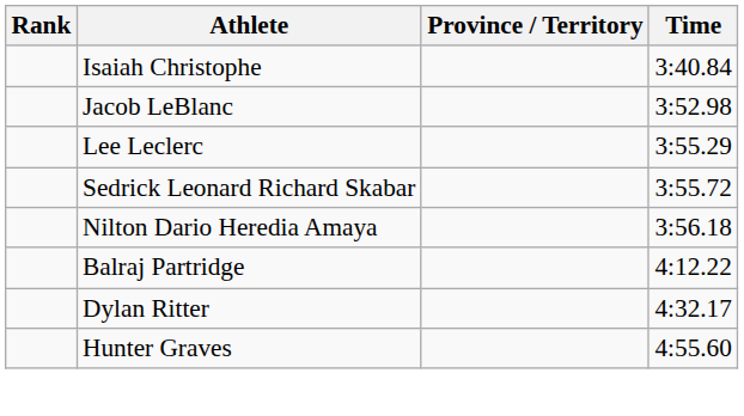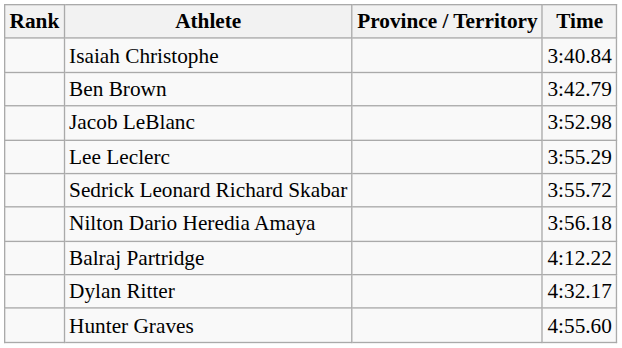+ row: Ben Brown | 3:42.79
